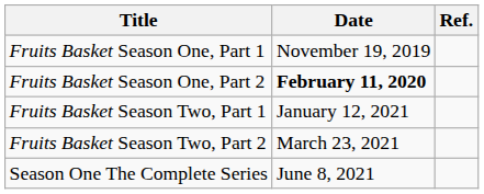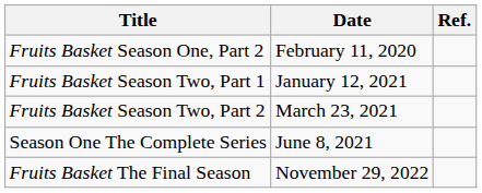- row: Fruits Basket Season One, Part 1 | November 19, 2019
Fruits Basket Season One, Part 2 | Date: bold -> normal
+ row: Fruits Basket The Final Season | November 29, 2022
